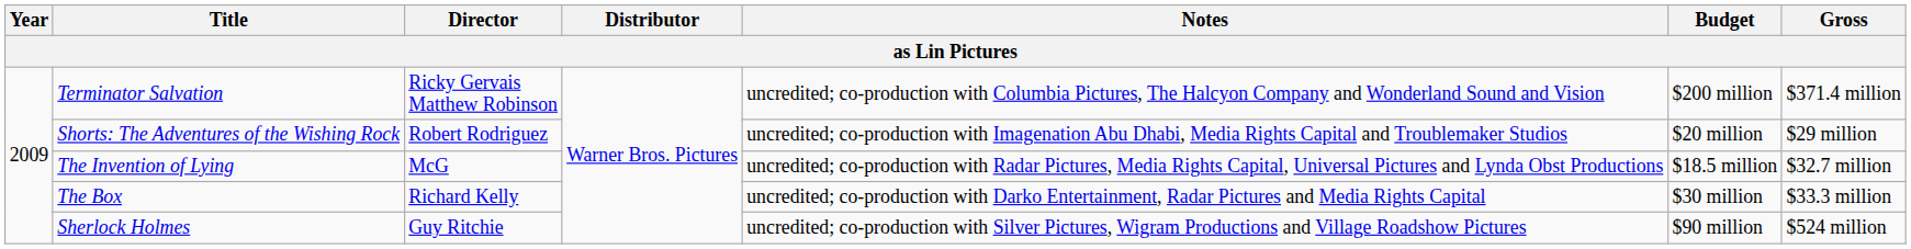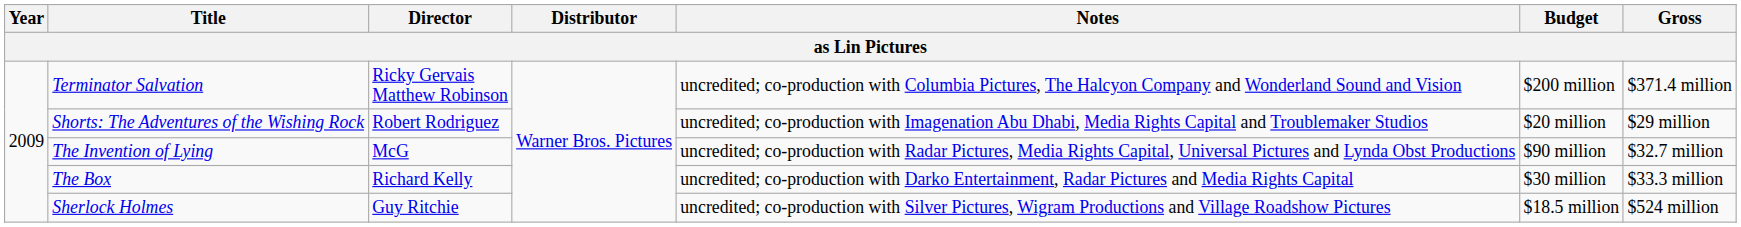The Invention of Lying | Budget: $18.5 million -> $90 million
Sherlock Holmes | Budget: $90 million -> $18.5 million
